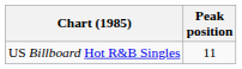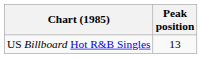US Billboard Hot R&B Singles | Peak position: 11 -> 13
